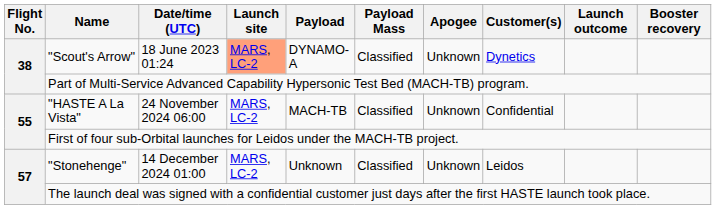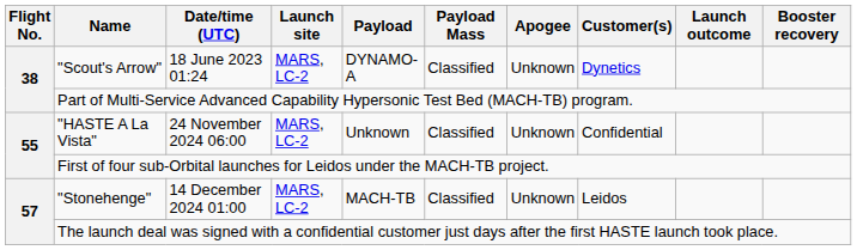"Scout's Arrow" | Launch site: lightsalmon background -> no background
"HASTE A La Vista" | Payload: MACH-TB -> Unknown
"Stonehenge" | Payload: Unknown -> MACH-TB
